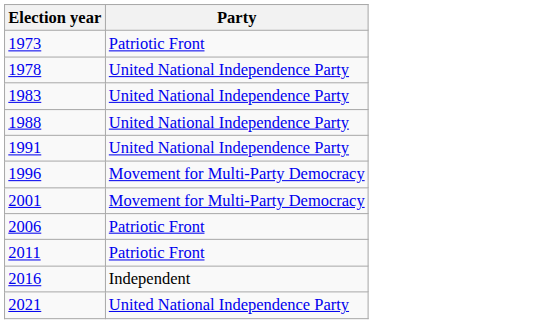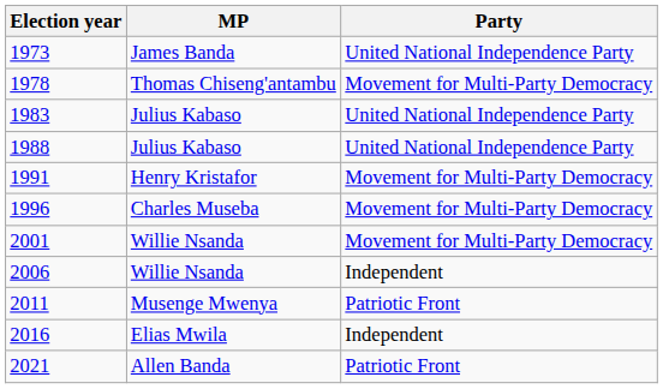+ column: MP | James Banda | Thomas Chiseng'antambu | Julius Kabaso | Julius Kabaso | Henry Kristafor | Charles Museba | Willie Nsanda | Willie Nsanda | Musenge Mwenya | Elias Mwila | Allen Banda
1973 | Party: Patriotic Front -> United National Independence Party
1978 | Party: United National Independence Party -> Movement for Multi-Party Democracy
1991 | Party: United National Independence Party -> Movement for Multi-Party Democracy
2006 | Party: Patriotic Front -> Independent
2021 | Party: United National Independence Party -> Patriotic Front
